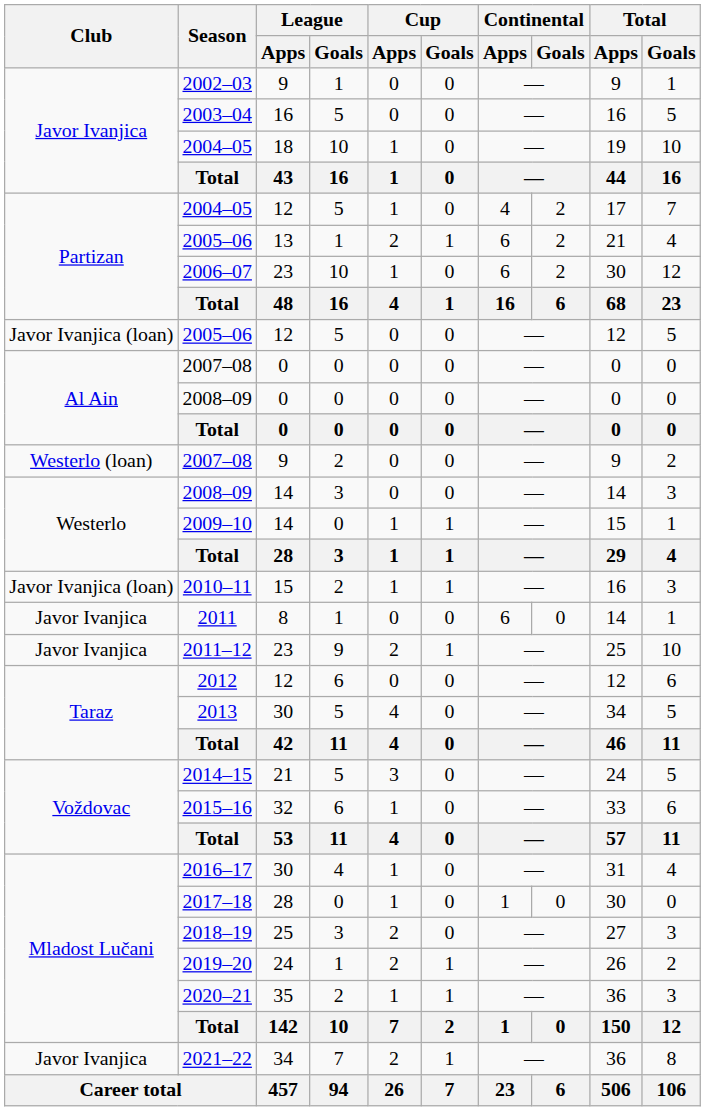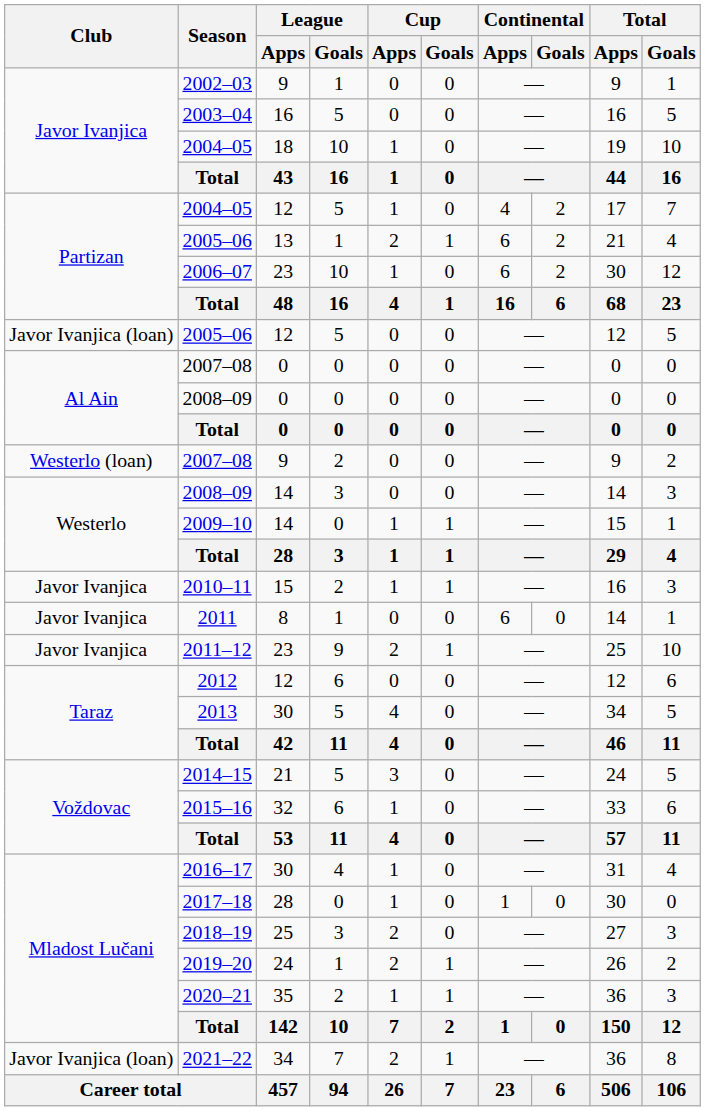2010–11 | Club: Javor Ivanjica (loan) -> Javor Ivanjica
2021–22 | Club: Javor Ivanjica -> Javor Ivanjica (loan)
